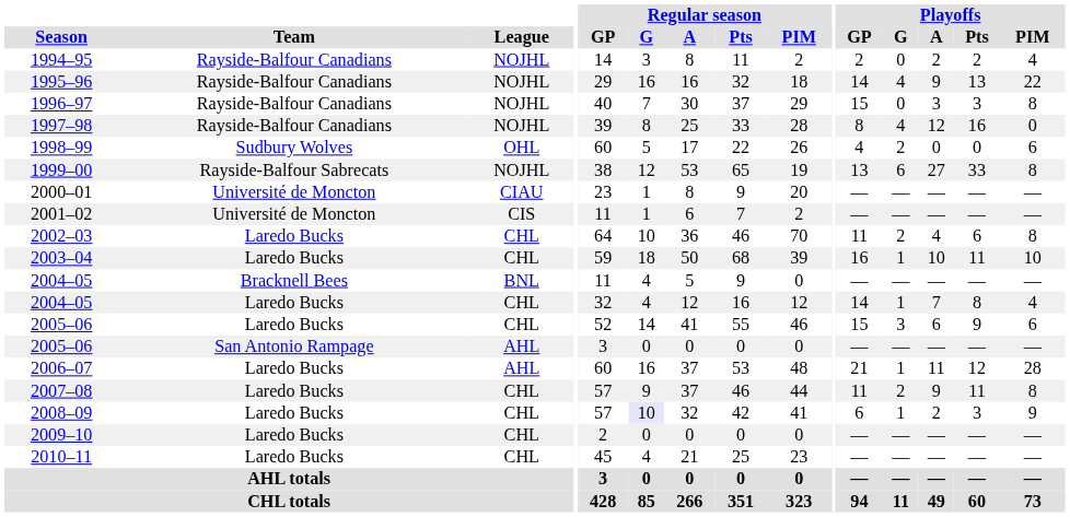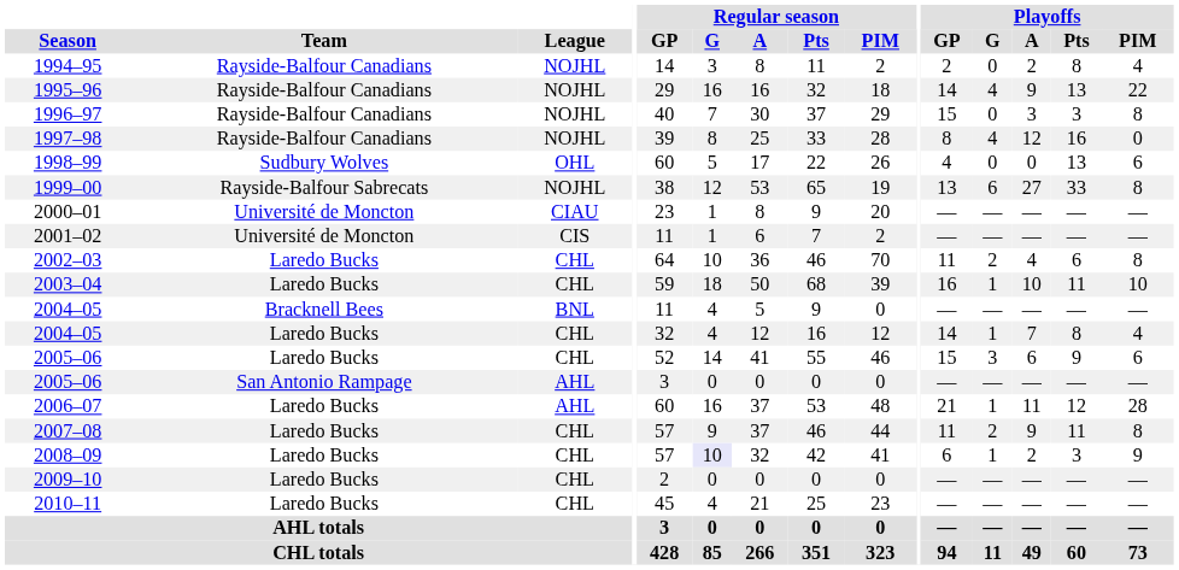1994–95 | Playoffs / Pts: 2 -> 8
1998–99 | Playoffs / G: 2 -> 0
1998–99 | Playoffs / Pts: 0 -> 13
